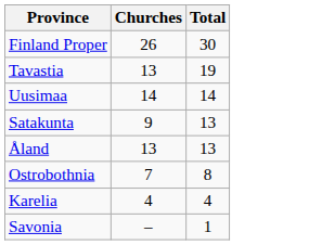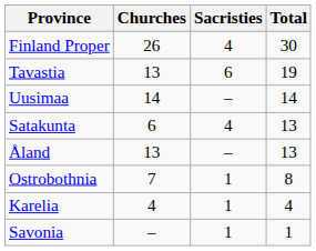+ column: Sacristies | 4 | 6 | – | 4 | – | 1 | 1 | 1
Satakunta | Churches: 9 -> 6
